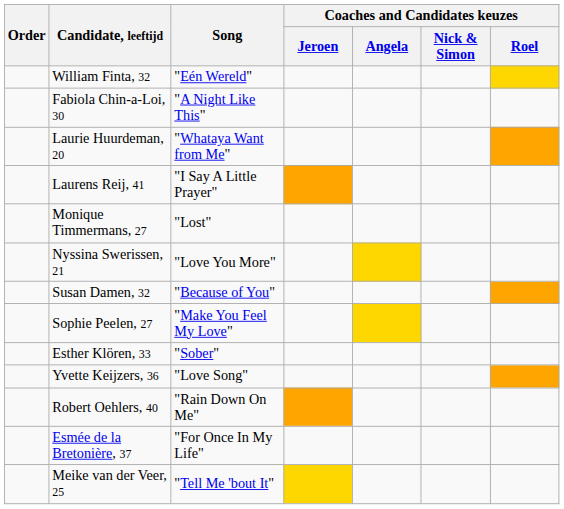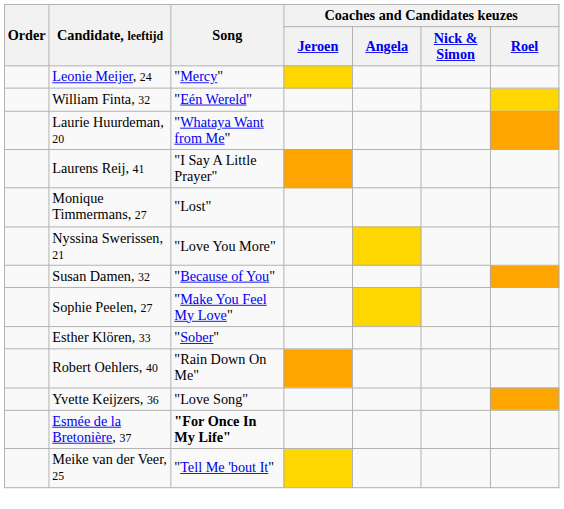+ row: Leonie Meijer, 24 | "Mercy"
- row: Fabiola Chin-a-Loi, 30 | "A Night Like This"
rows swapped: Yvette Keijzers, 36 <-> Robert Oehlers, 40
Esmée de la Bretonière, 37 | Song: normal -> bold
